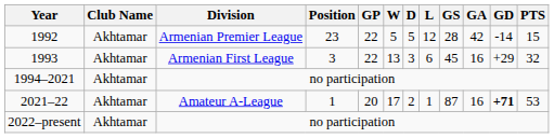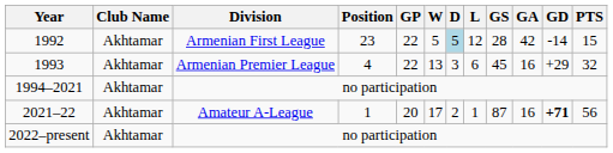1992 | Division: Armenian Premier League -> Armenian First League
1992 | D: no background -> lightblue background
1993 | Division: Armenian First League -> Armenian Premier League
1993 | Position: 3 -> 4
2021–22 | PTS: 53 -> 56
